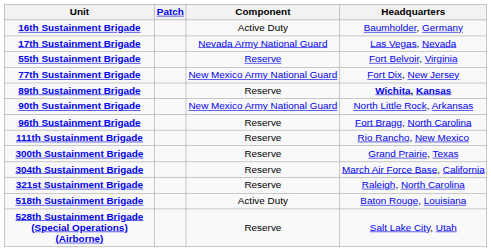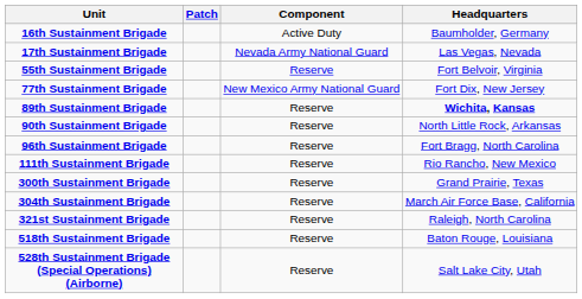90th Sustainment Brigade | Component: New Mexico Army National Guard -> Reserve
518th Sustainment Brigade | Component: Active Duty -> Reserve
